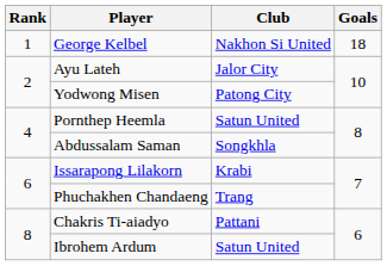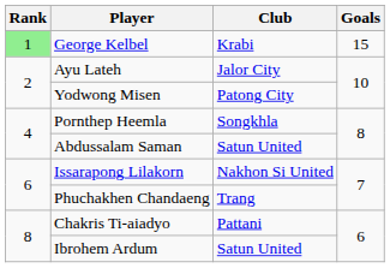George Kelbel | Rank: no background -> lightgreen background
George Kelbel | Club: Nakhon Si United -> Krabi
George Kelbel | Goals: 18 -> 15
Pornthep Heemla | Club: Satun United -> Songkhla
Abdussalam Saman | Club: Songkhla -> Satun United
Issarapong Lilakorn | Club: Krabi -> Nakhon Si United
